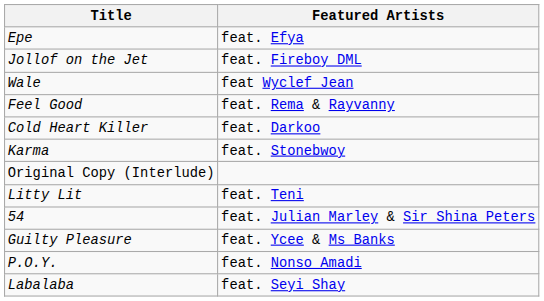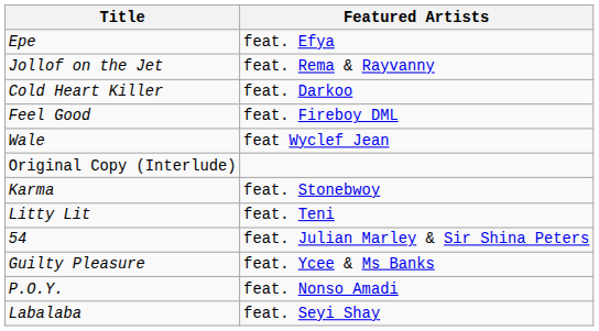Jollof on the Jet | Featured Artists: feat. Fireboy DML -> feat. Rema & Rayvanny
rows swapped: Wale <-> Cold Heart Killer
Feel Good | Featured Artists: feat. Rema & Rayvanny -> feat. Fireboy DML
rows swapped: Original Copy (Interlude) <-> Karma
